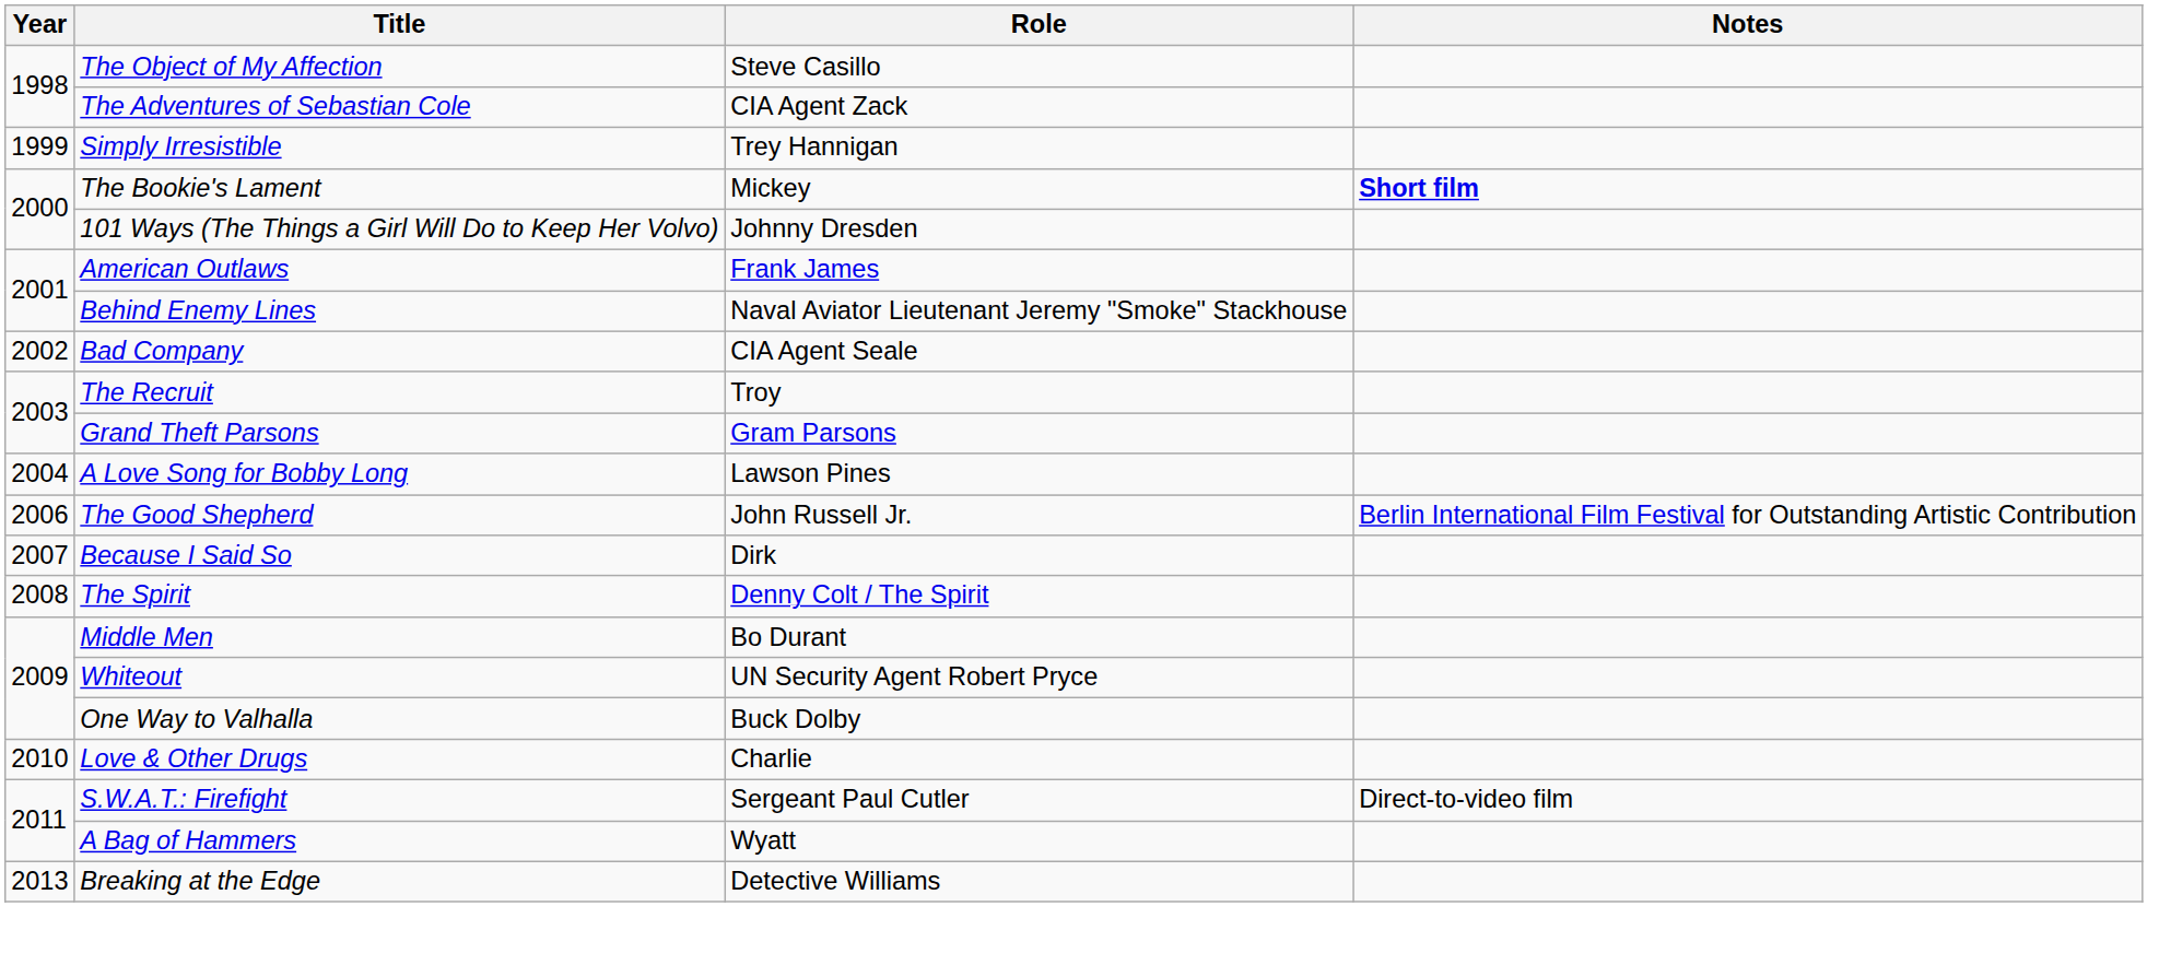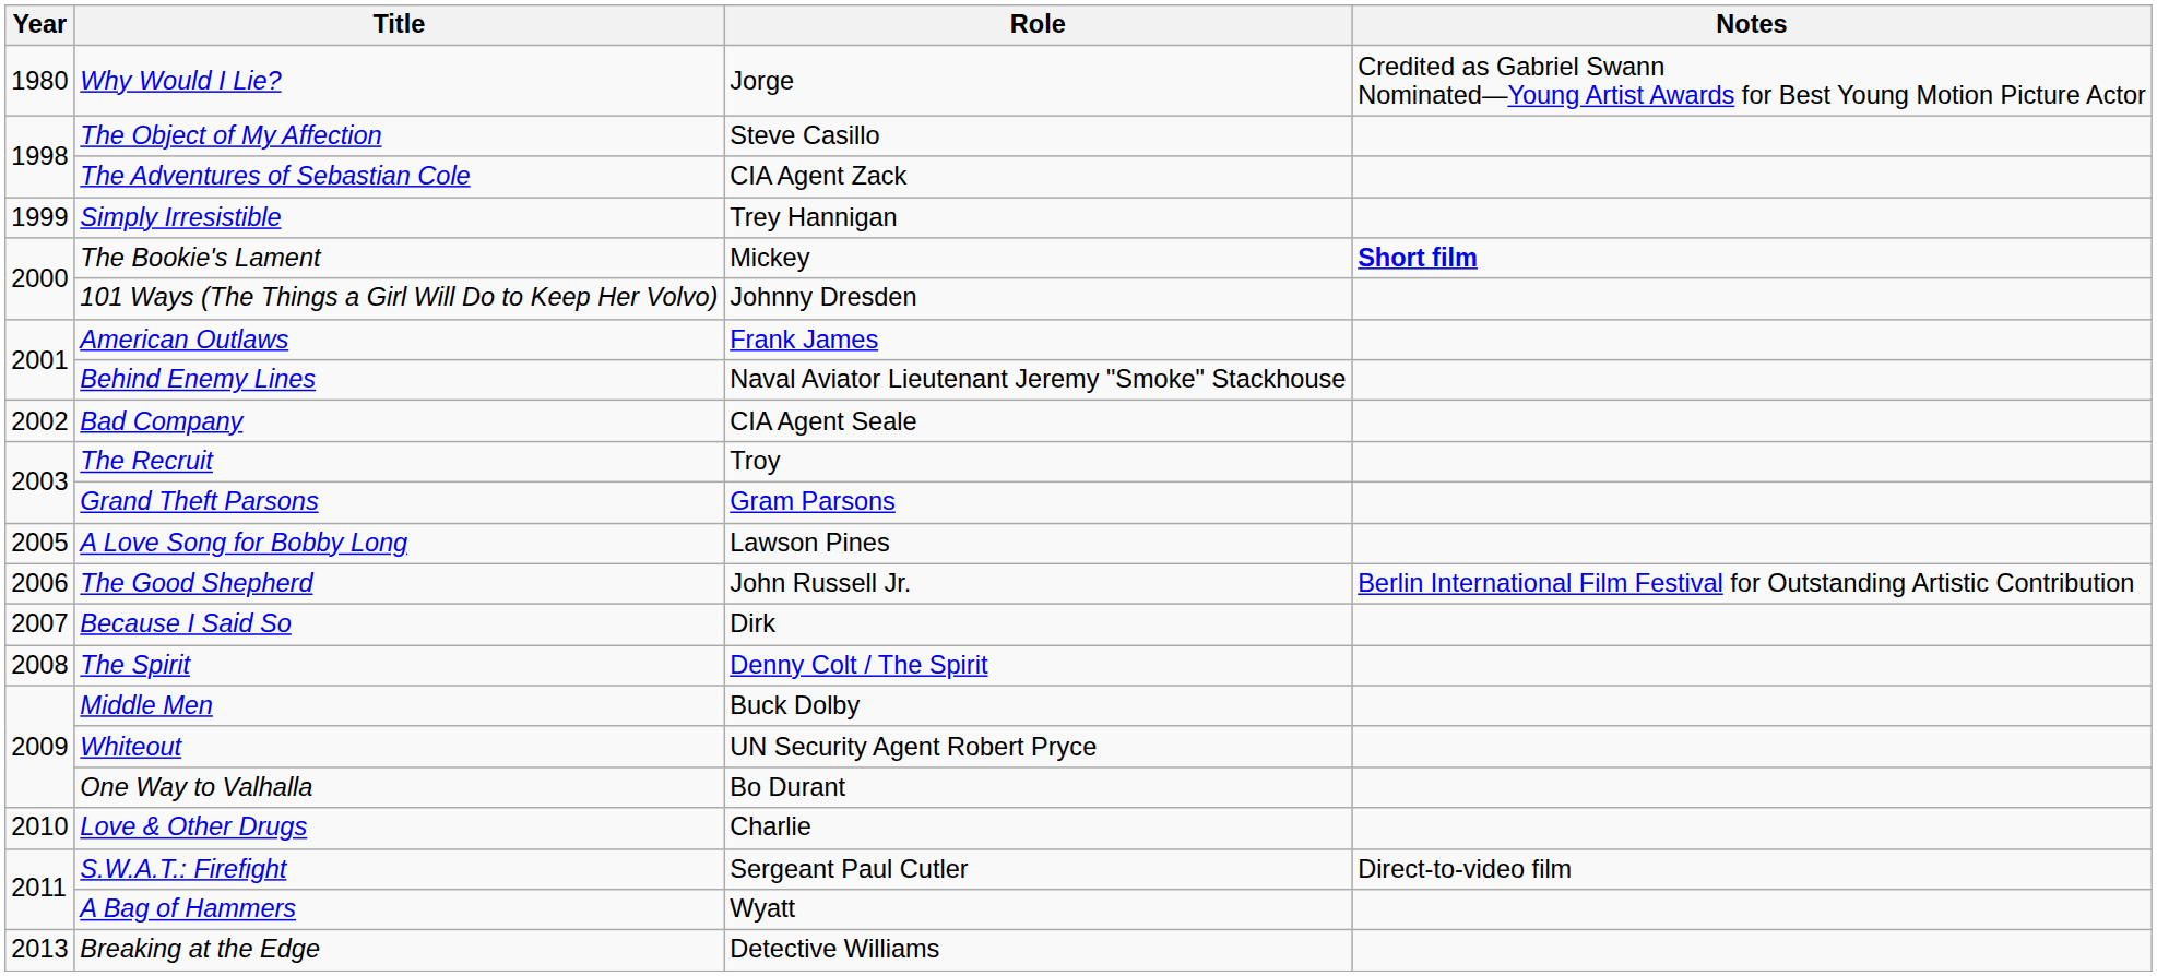+ row: 1980 | Why Would I Lie? | Jorge | Credited as Gabriel Swann Nominated—Young Artist Awards for Best Young Motion Picture Actor
A Love Song for Bobby Long | Year: 2004 -> 2005
Middle Men | Role: Bo Durant -> Buck Dolby
One Way to Valhalla | Role: Buck Dolby -> Bo Durant
